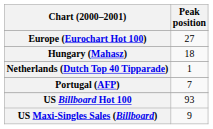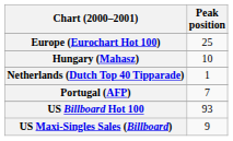Europe (Eurochart Hot 100) | Peak position: 27 -> 25
Hungary (Mahasz) | Peak position: 18 -> 10
